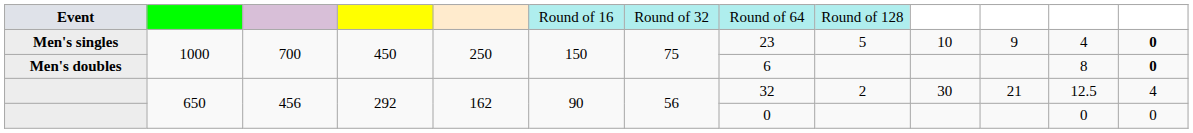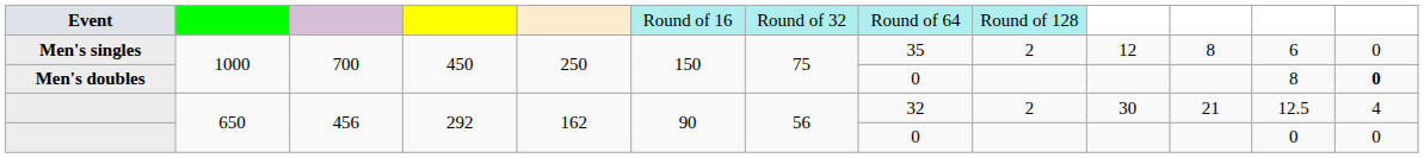Men's singles | column 8: 23 -> 35
Men's singles | column 9: 5 -> 2
Men's singles | column 10: 10 -> 12
Men's singles | column 11: 9 -> 8
Men's singles | column 12: 4 -> 6
Men's singles | column 13: bold -> normal
Men's doubles | column 8: 6 -> 0
